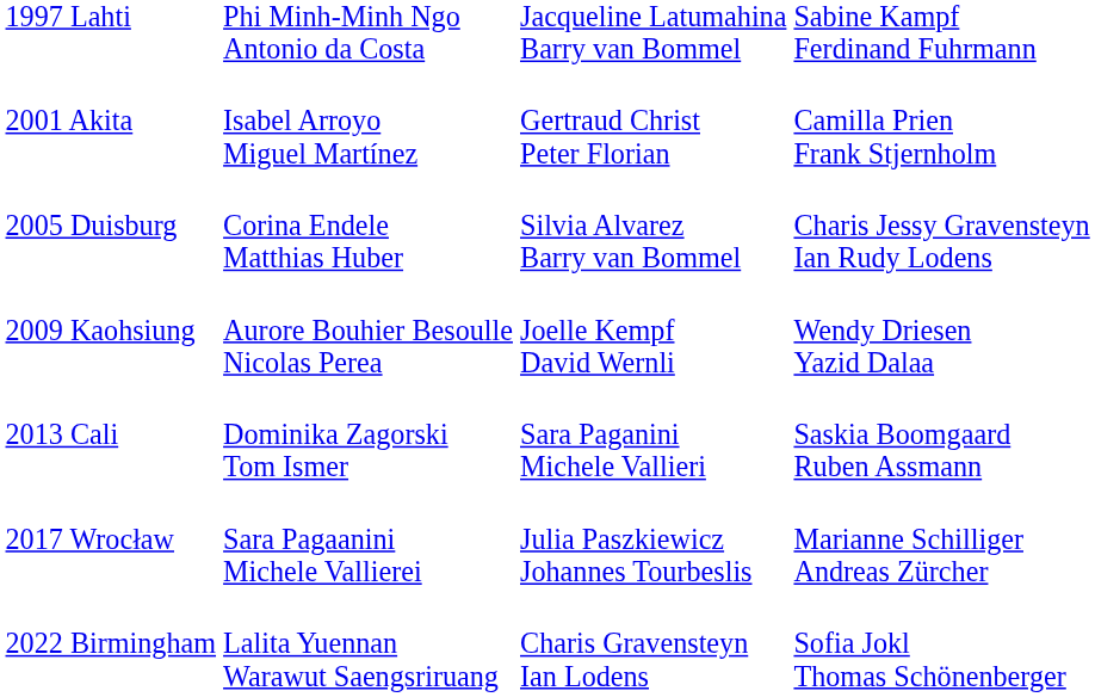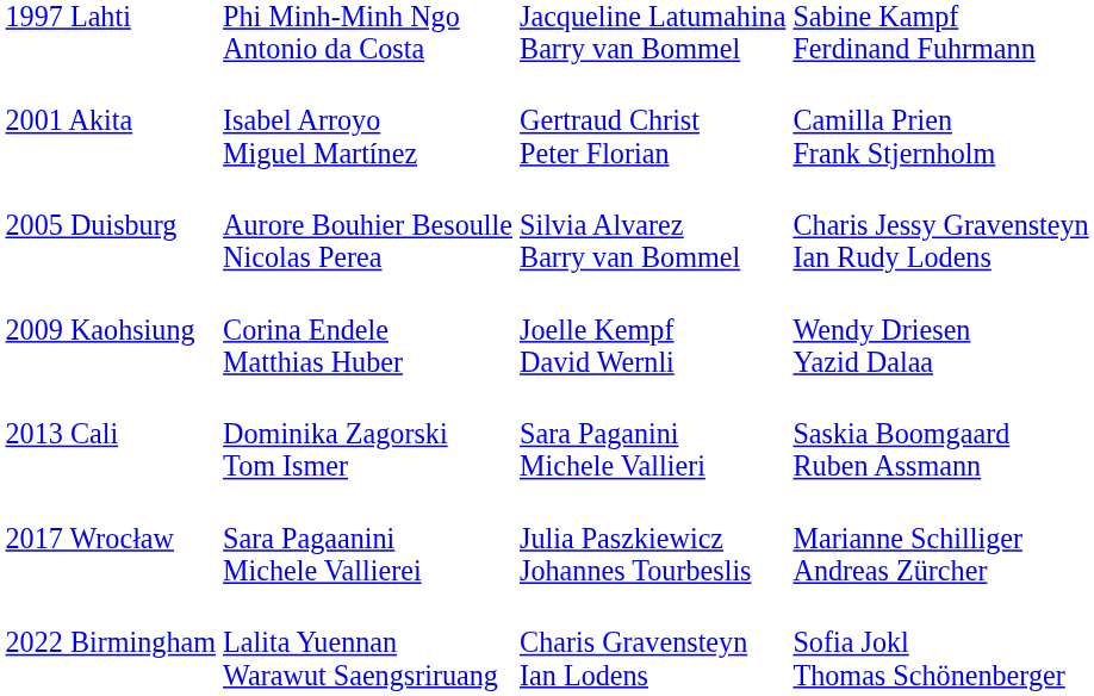2005 Duisburg | column 2: Corina Endele Matthias Huber -> Aurore Bouhier Besoulle Nicolas Perea
2009 Kaohsiung | column 2: Aurore Bouhier Besoulle Nicolas Perea -> Corina Endele Matthias Huber
